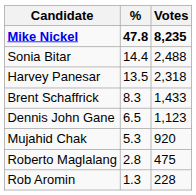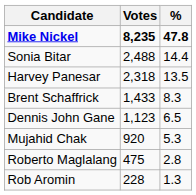columns swapped: Votes <-> %
